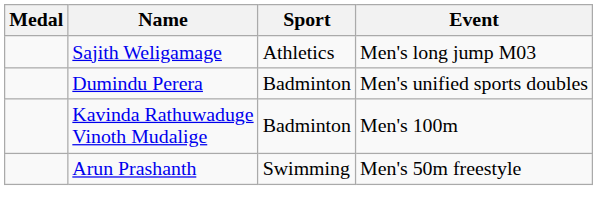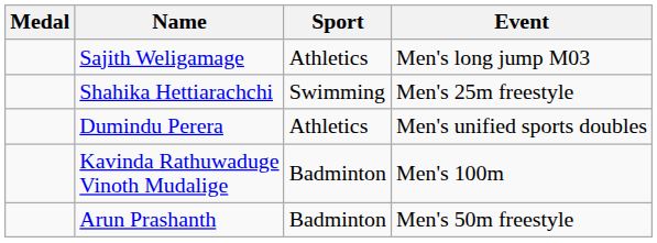+ row: Shahika Hettiarachchi | Swimming | Men's 25m freestyle
Dumindu Perera | Sport: Badminton -> Athletics
Arun Prashanth | Sport: Swimming -> Badminton
